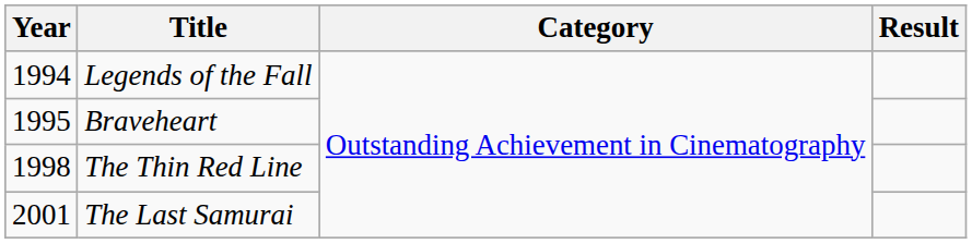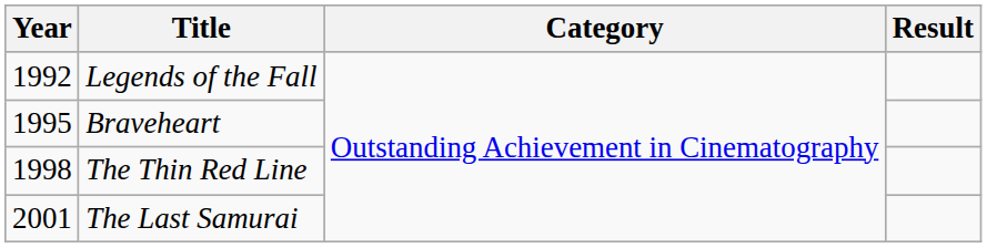Legends of the Fall | Year: 1994 -> 1992
